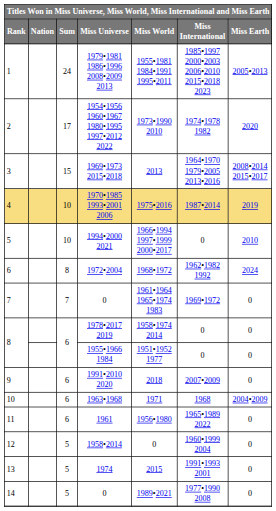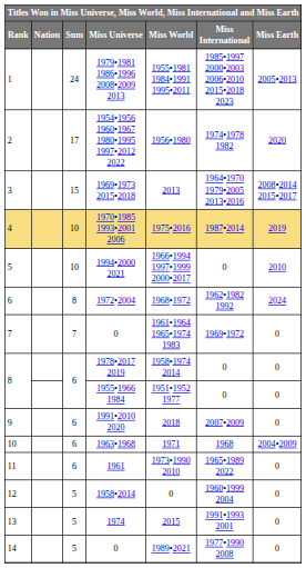2 | Miss World: 1973•1990 2010 -> 1956•1980
11 | Miss World: 1956•1980 -> 1973•1990 2010
